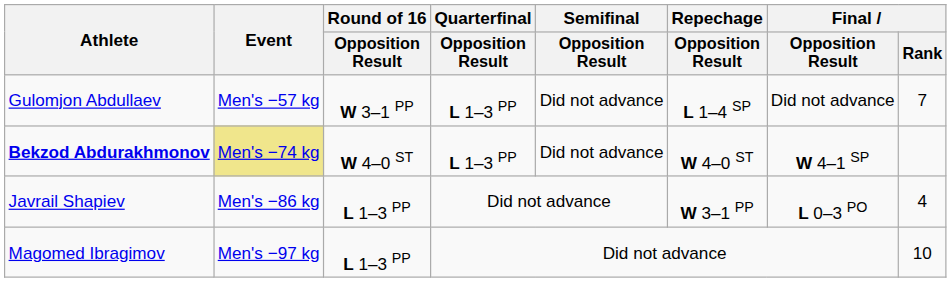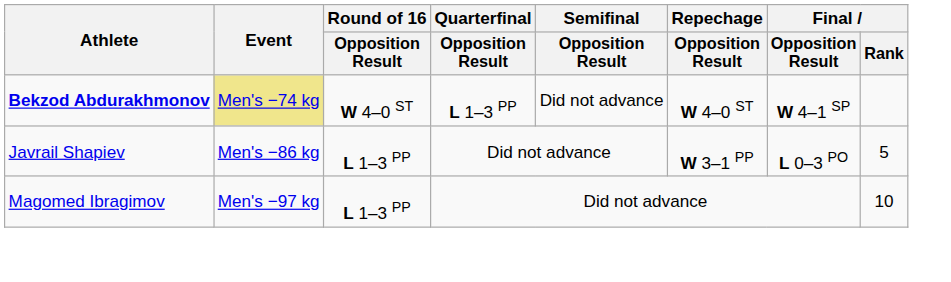- row: Gulomjon Abdullaev | Men's −57 kg | W 3–1 PP | L 1–3 PP | Did not advance | L 1–4 SP | Did not advance | 7
Javrail Shapiev | Final / Rank: 4 -> 5
